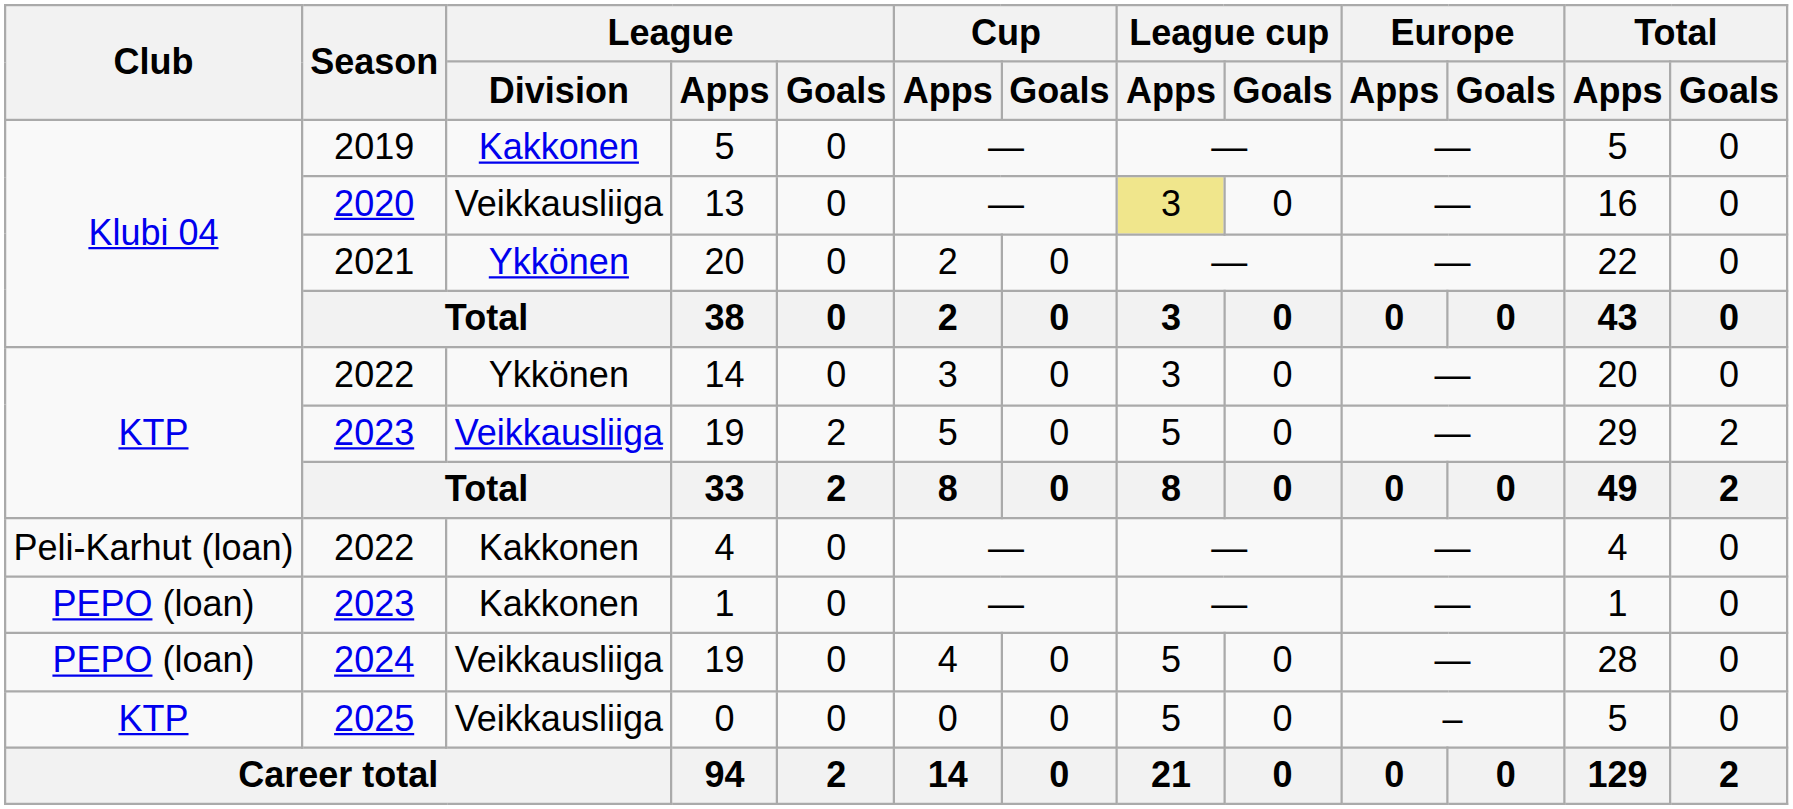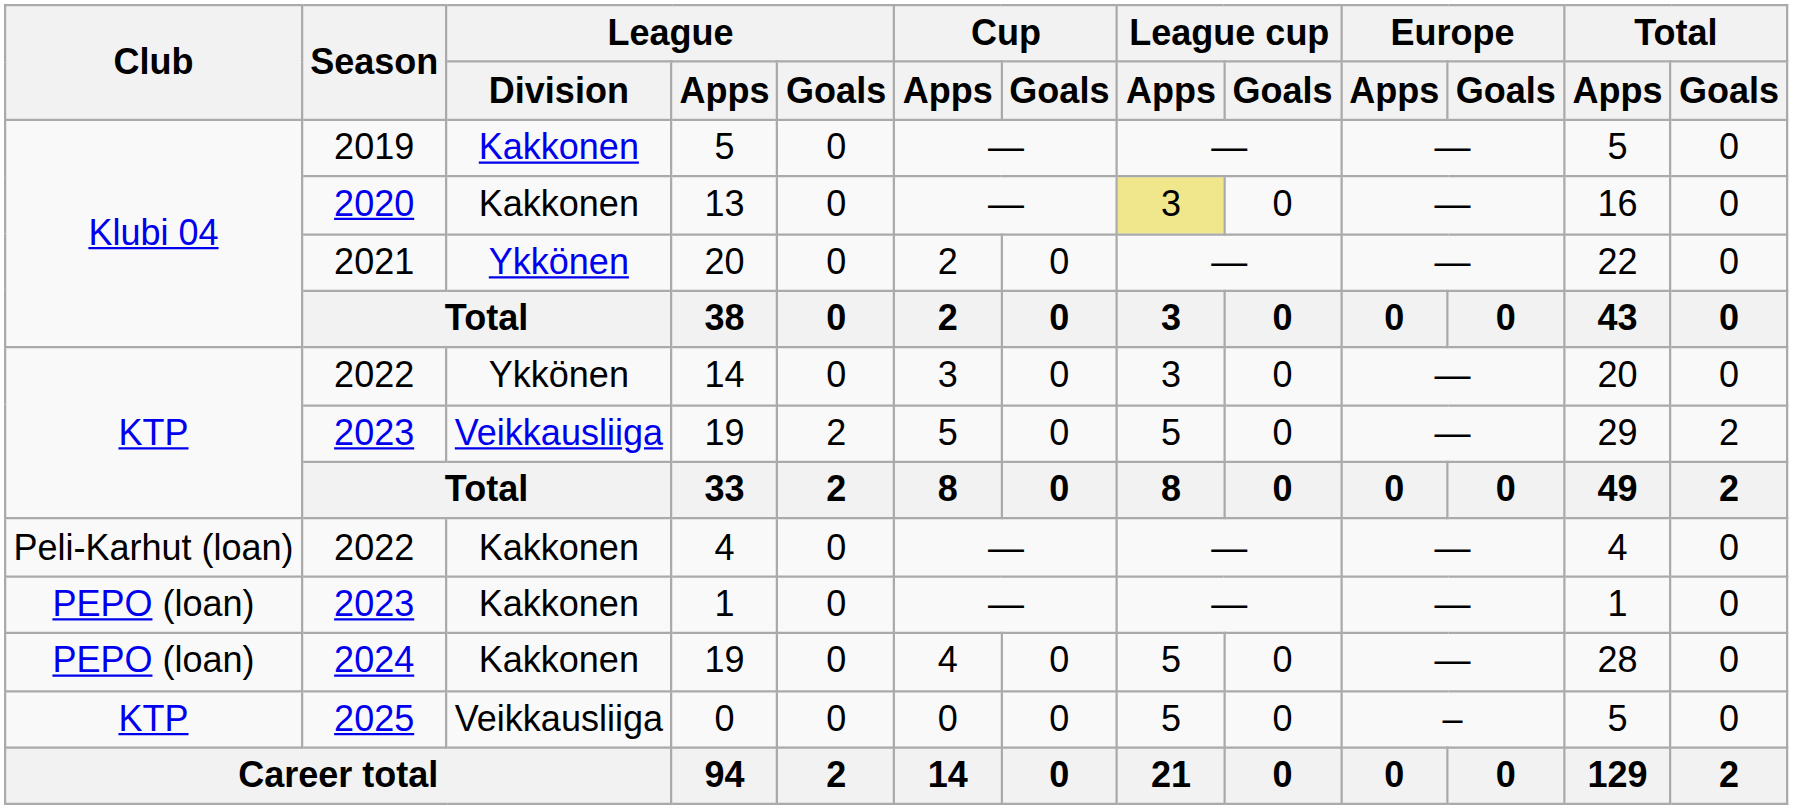13 | League / Division: Veikkausliiga -> Kakkonen
2024 / 19 | League / Division: Veikkausliiga -> Kakkonen
